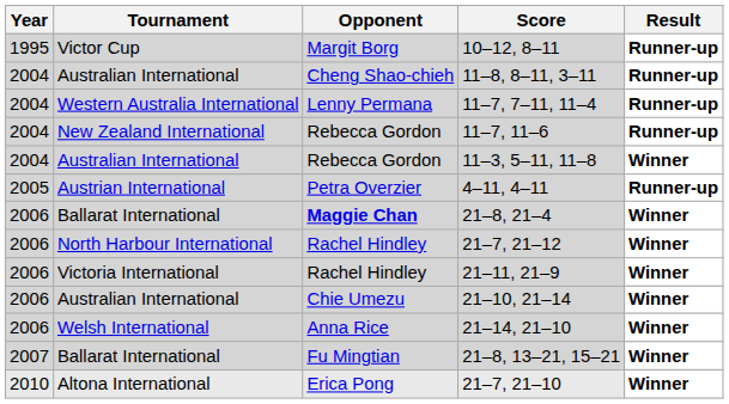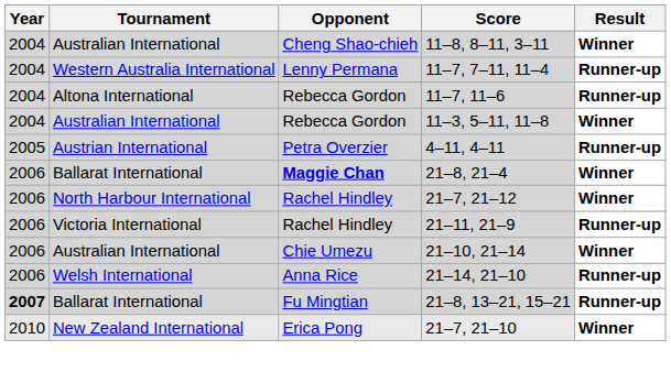- row: 1995 | Victor Cup | Margit Borg | 10–12, 8–11 | Runner-up
11–8, 8–11, 3–11 | Result: Runner-up -> Winner
11–7, 11–6 | Tournament: New Zealand International -> Altona International
21–11, 21–9 | Result: Winner -> Runner-up
21–14, 21–10 | Result: Winner -> Runner-up
21–8, 13–21, 15–21 | Year: normal -> bold
21–8, 13–21, 15–21 | Result: Winner -> Runner-up
21–7, 21–10 | Tournament: Altona International -> New Zealand International
